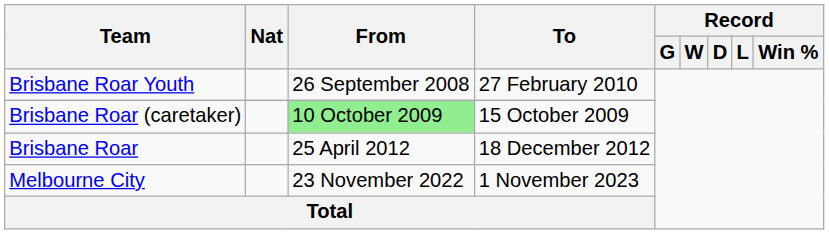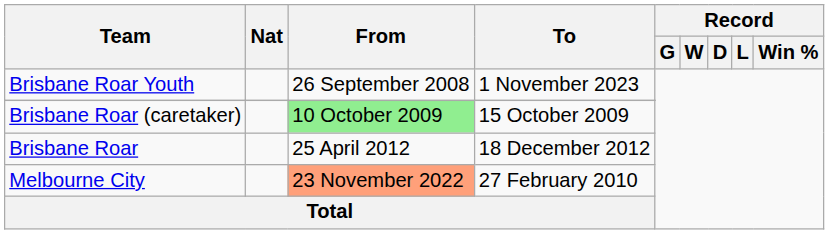Brisbane Roar Youth | To: 27 February 2010 -> 1 November 2023
Melbourne City | From: no background -> lightsalmon background
Melbourne City | To: 1 November 2023 -> 27 February 2010
